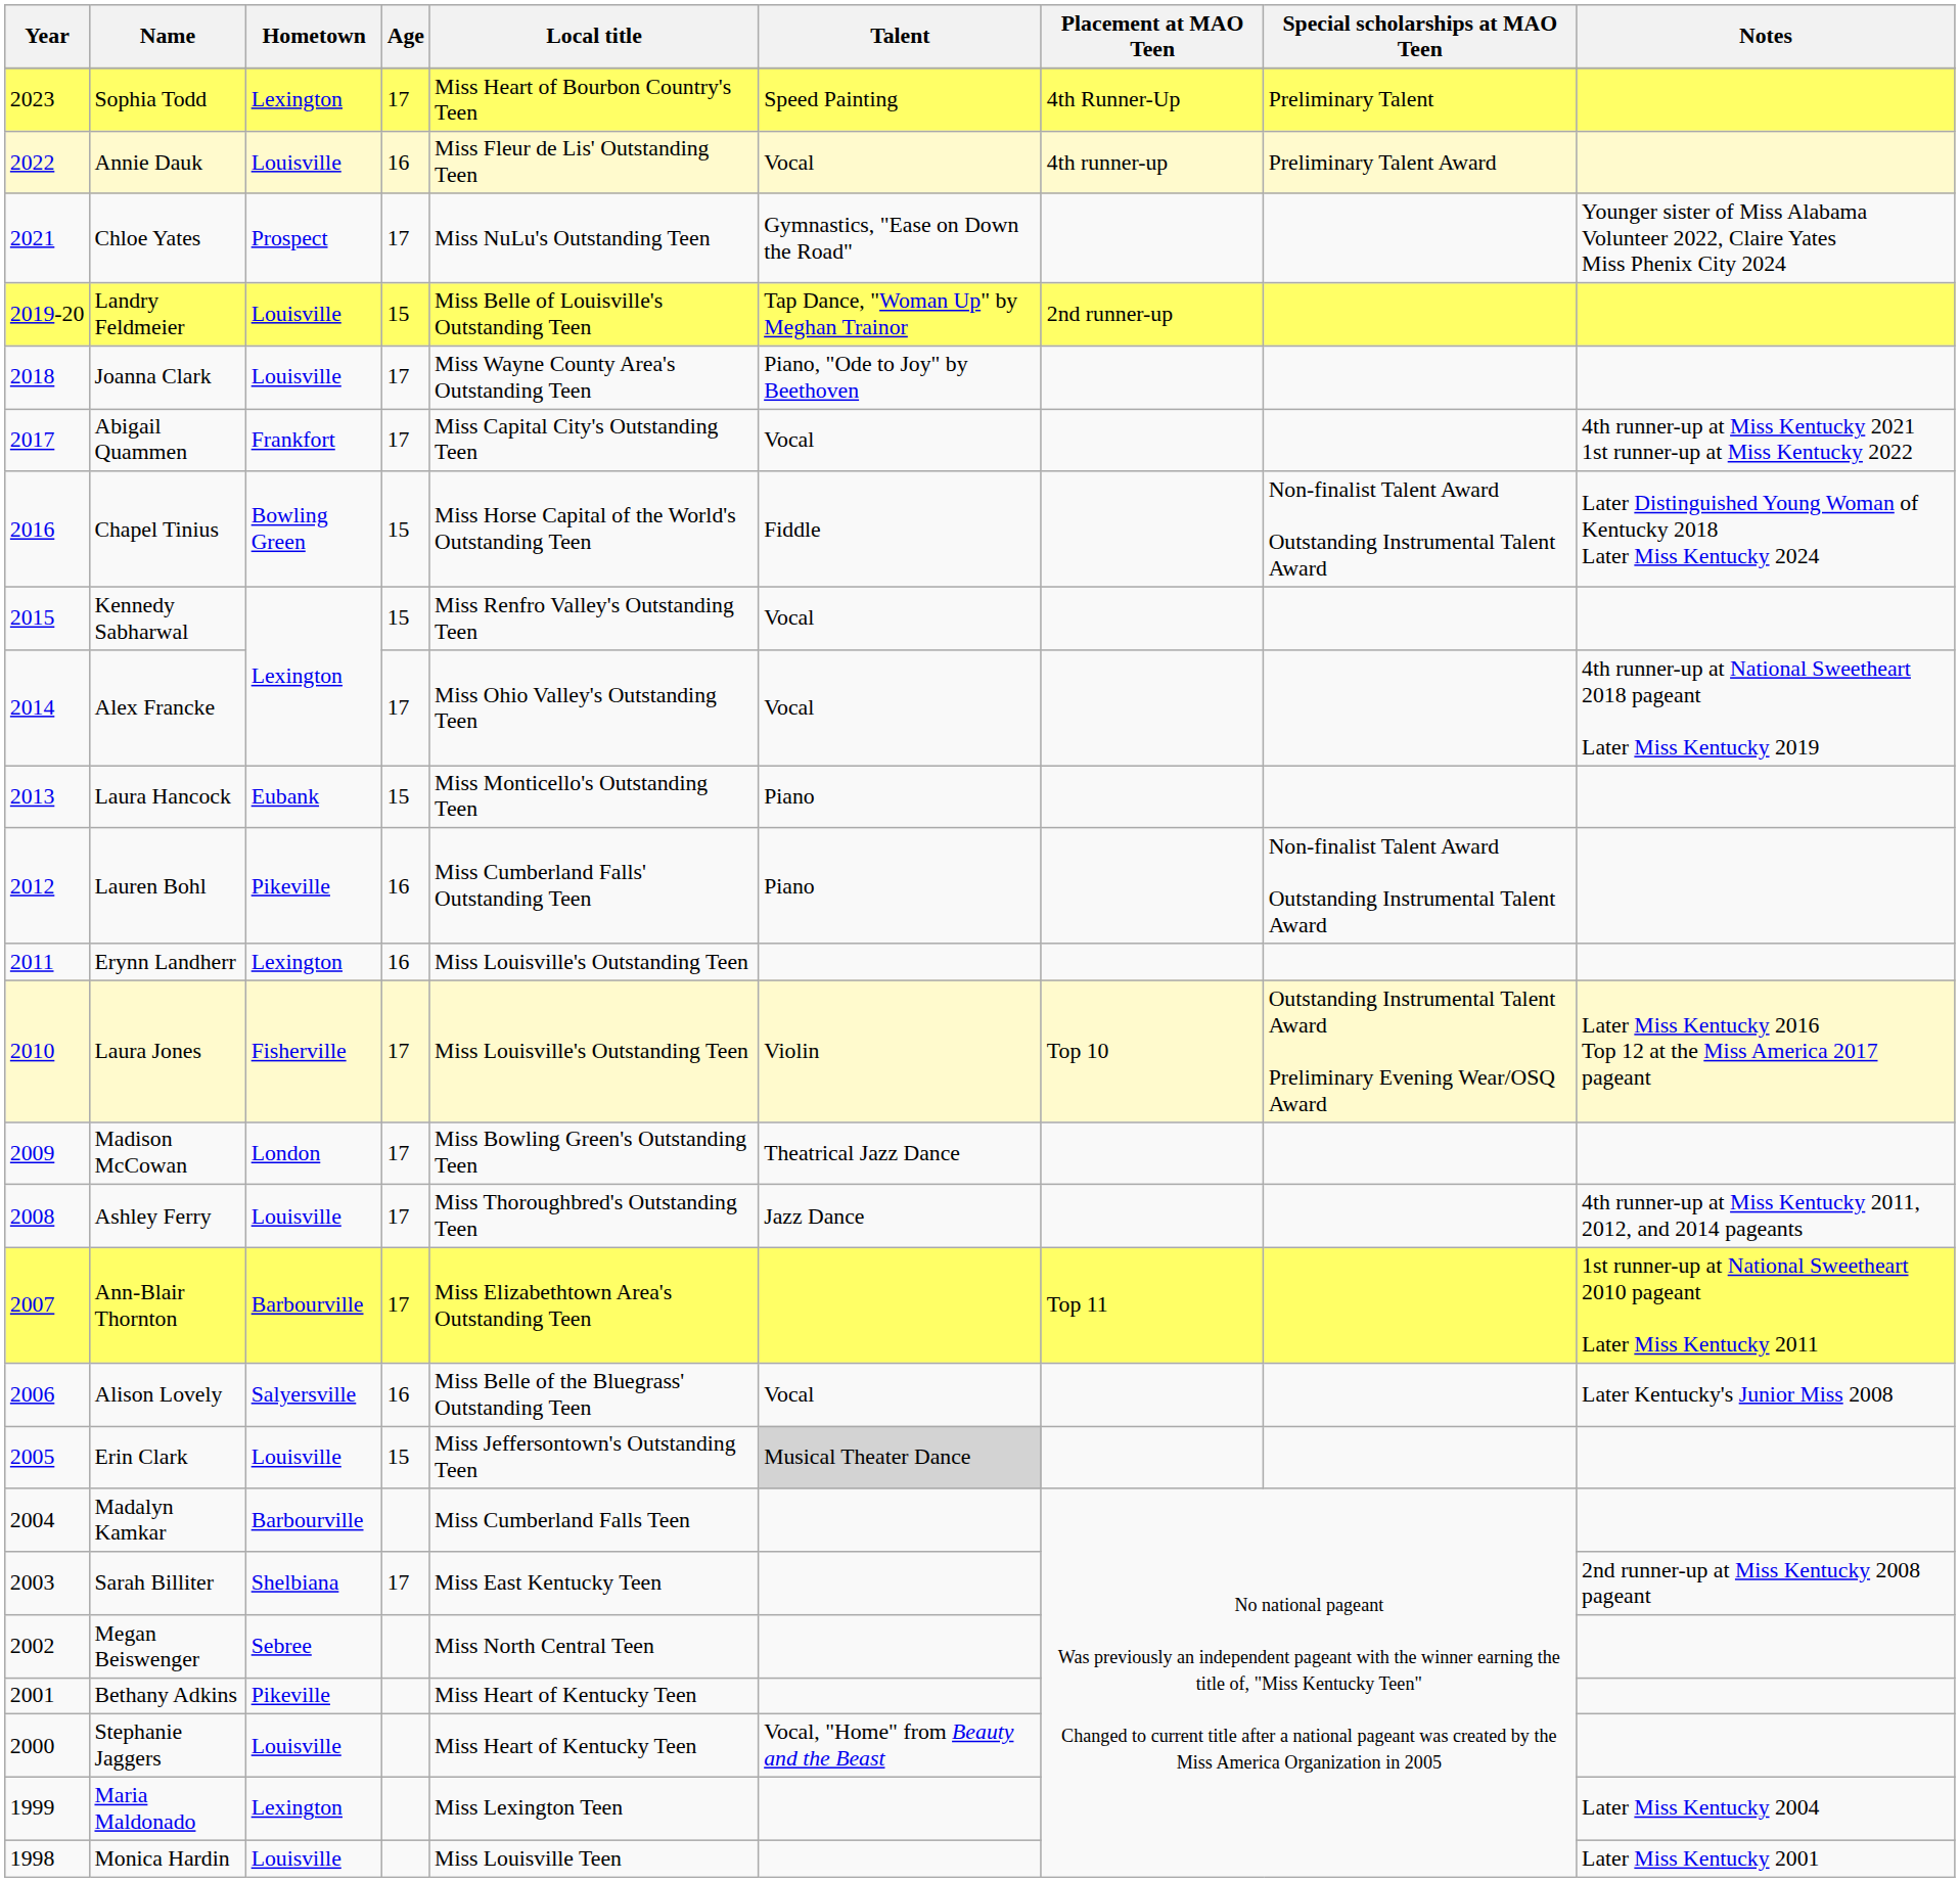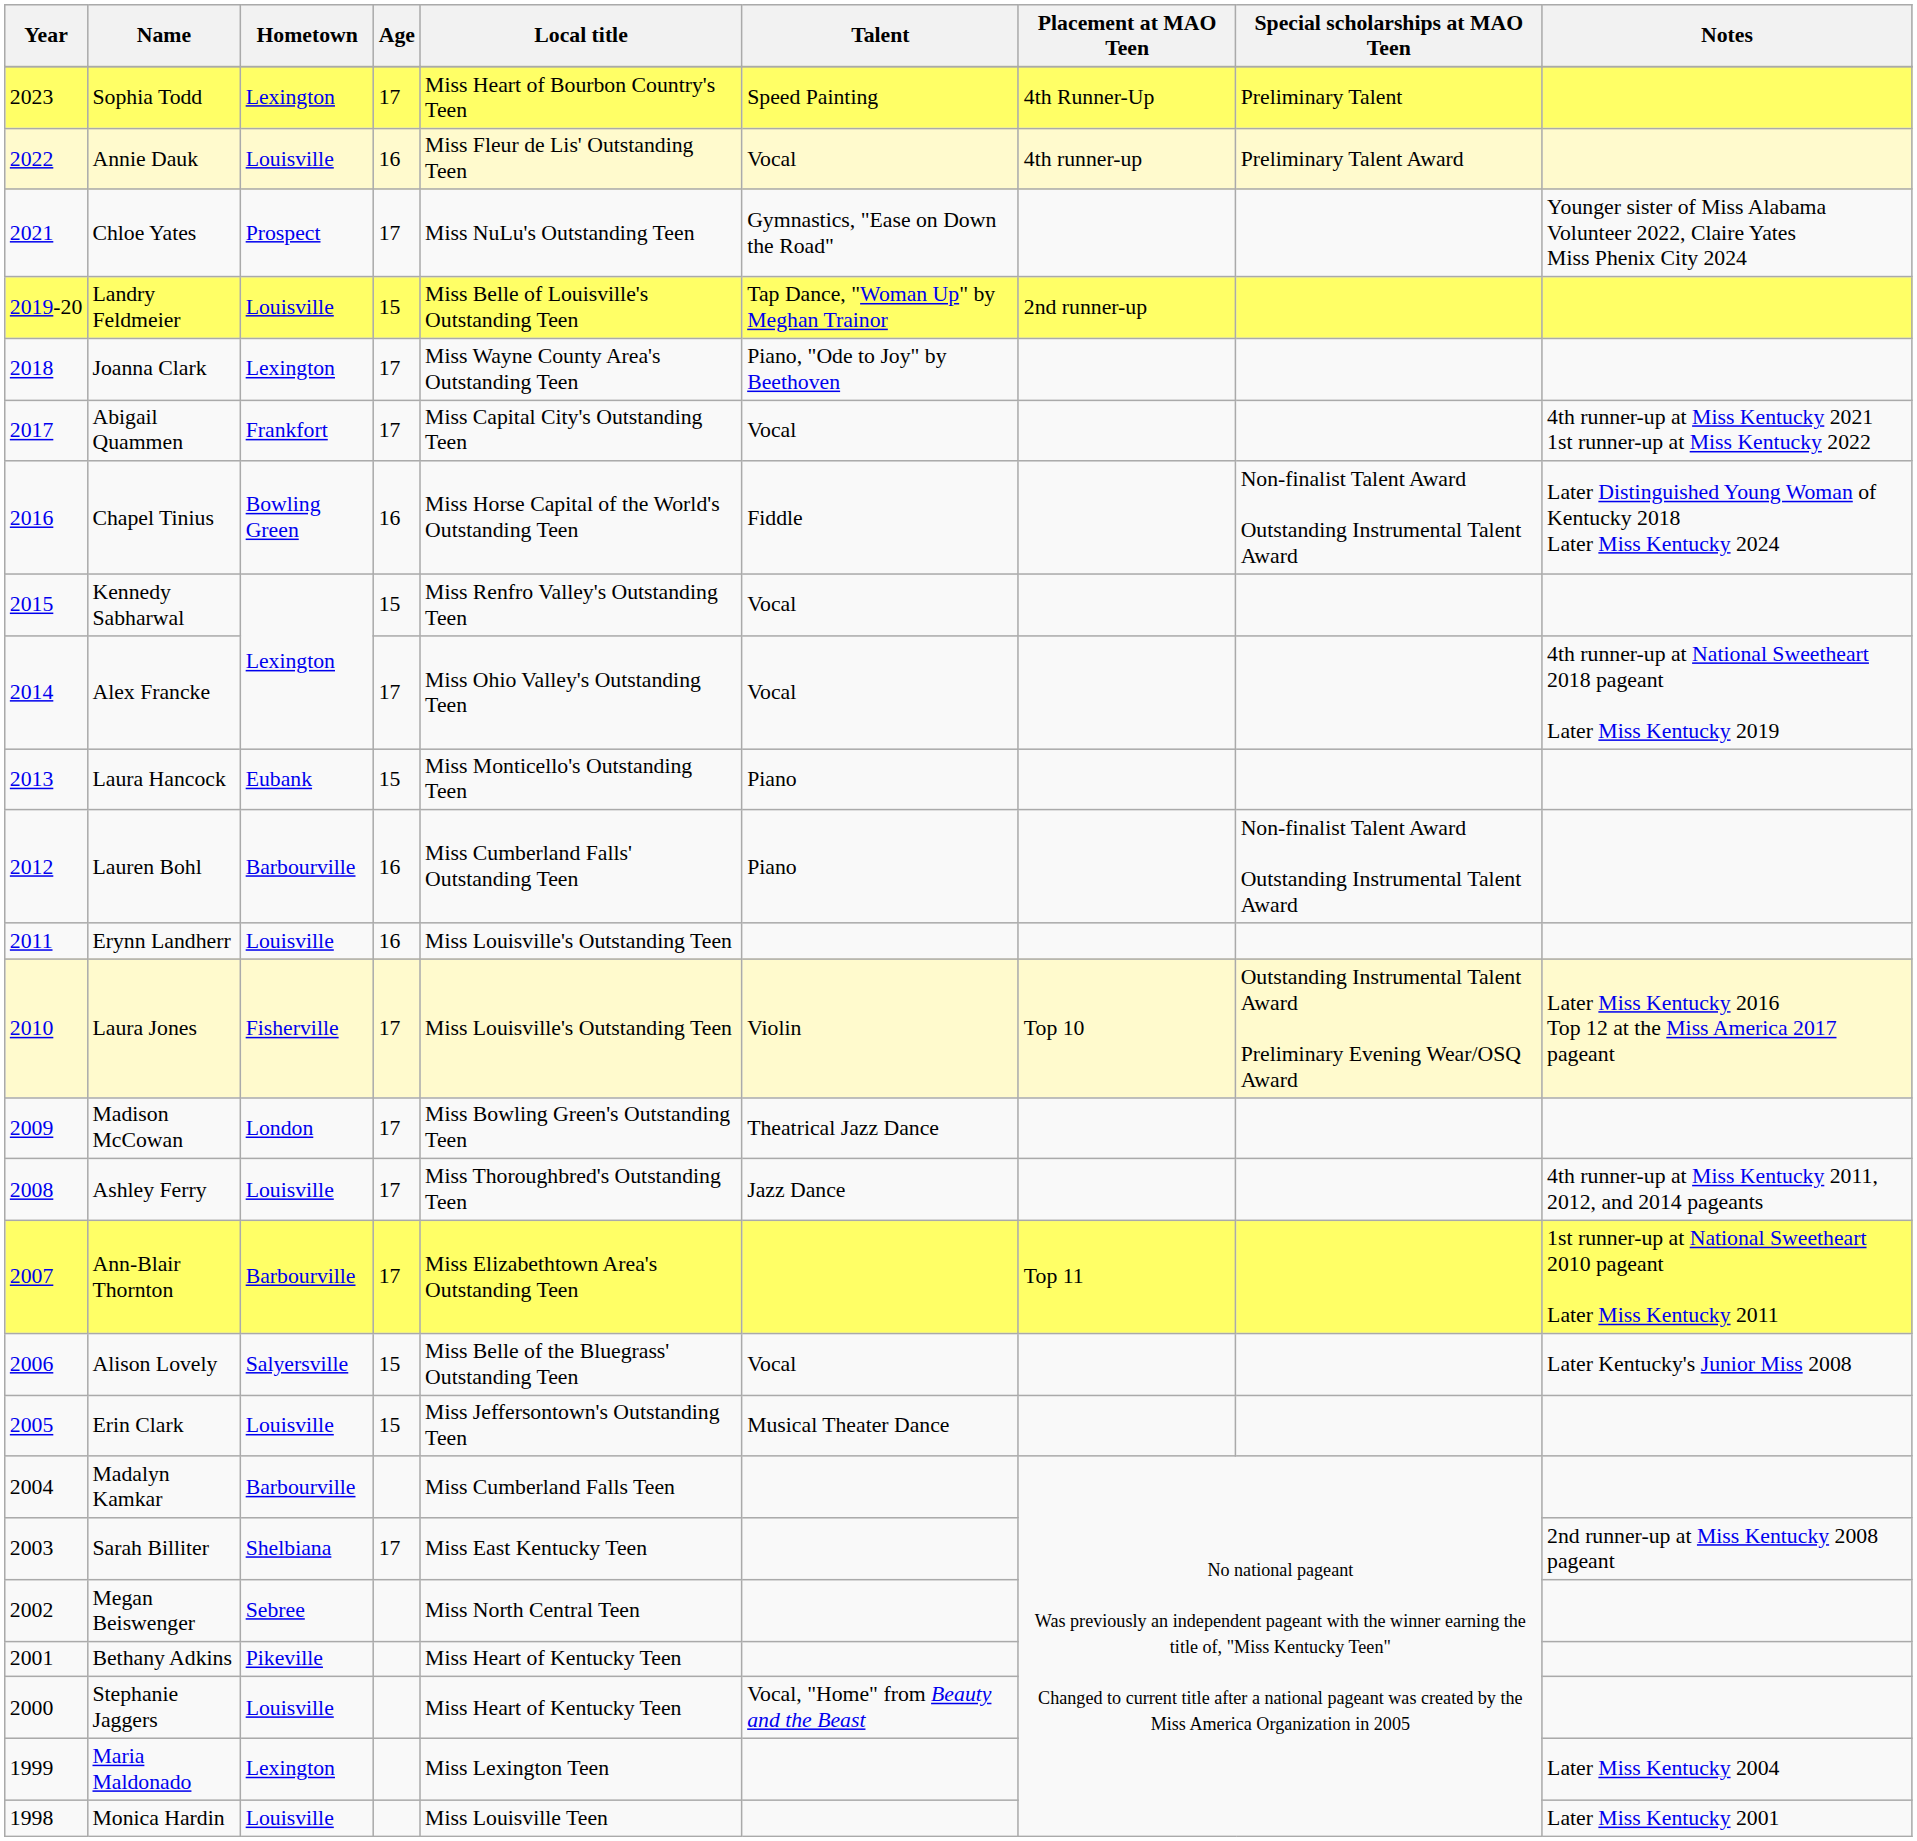Joanna Clark | Hometown: Louisville -> Lexington
Chapel Tinius | Age: 15 -> 16
Lauren Bohl | Hometown: Pikeville -> Barbourville
Erynn Landherr | Hometown: Lexington -> Louisville
Alison Lovely | Age: 16 -> 15
Erin Clark | Talent: lightgrey background -> no background
